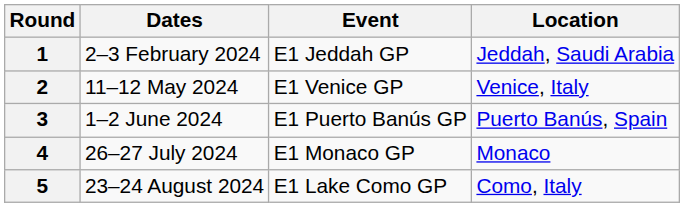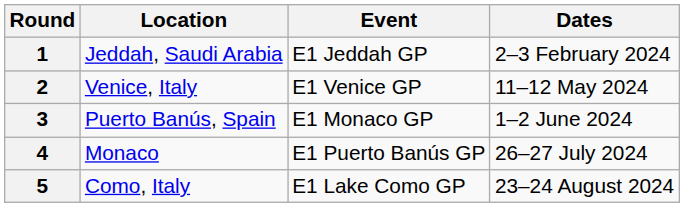columns swapped: Dates <-> Location
3 | Event: E1 Puerto Banús GP -> E1 Monaco GP
4 | Event: E1 Monaco GP -> E1 Puerto Banús GP
